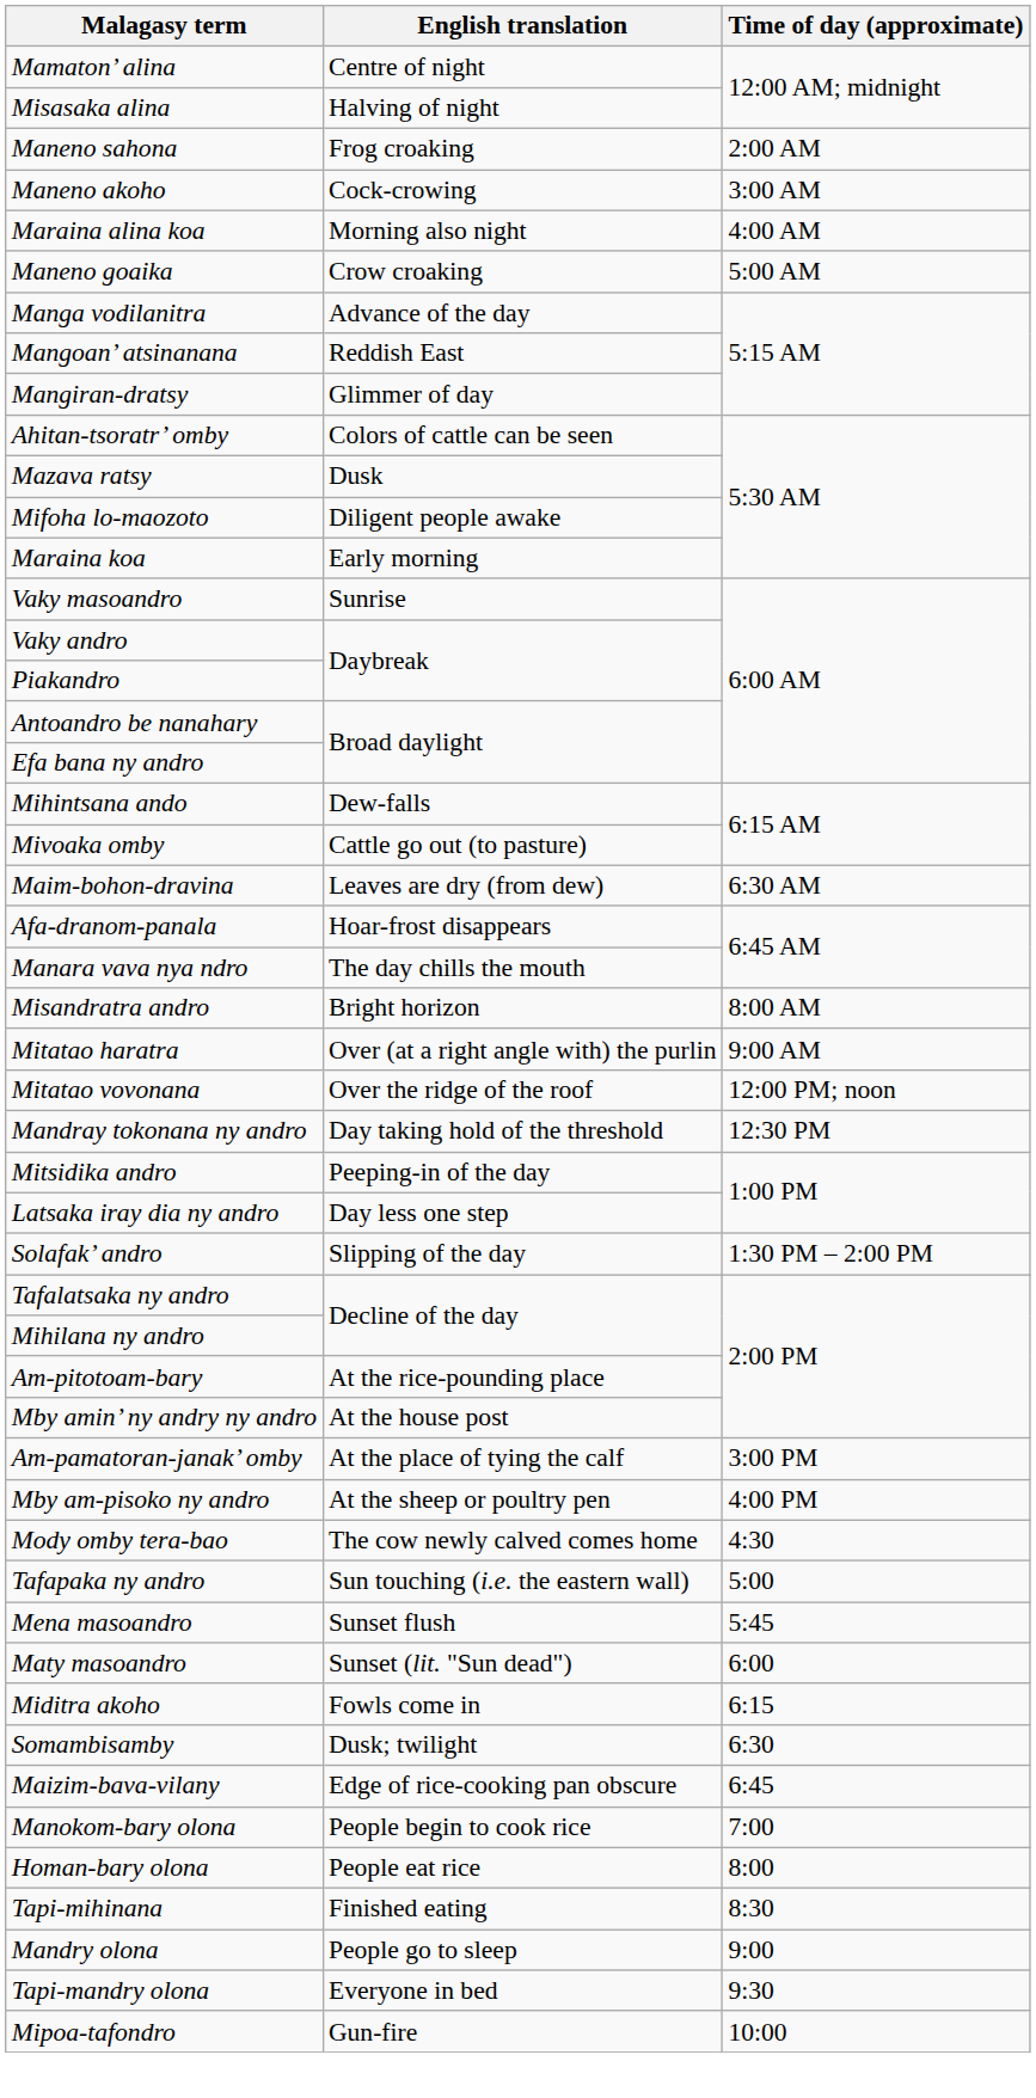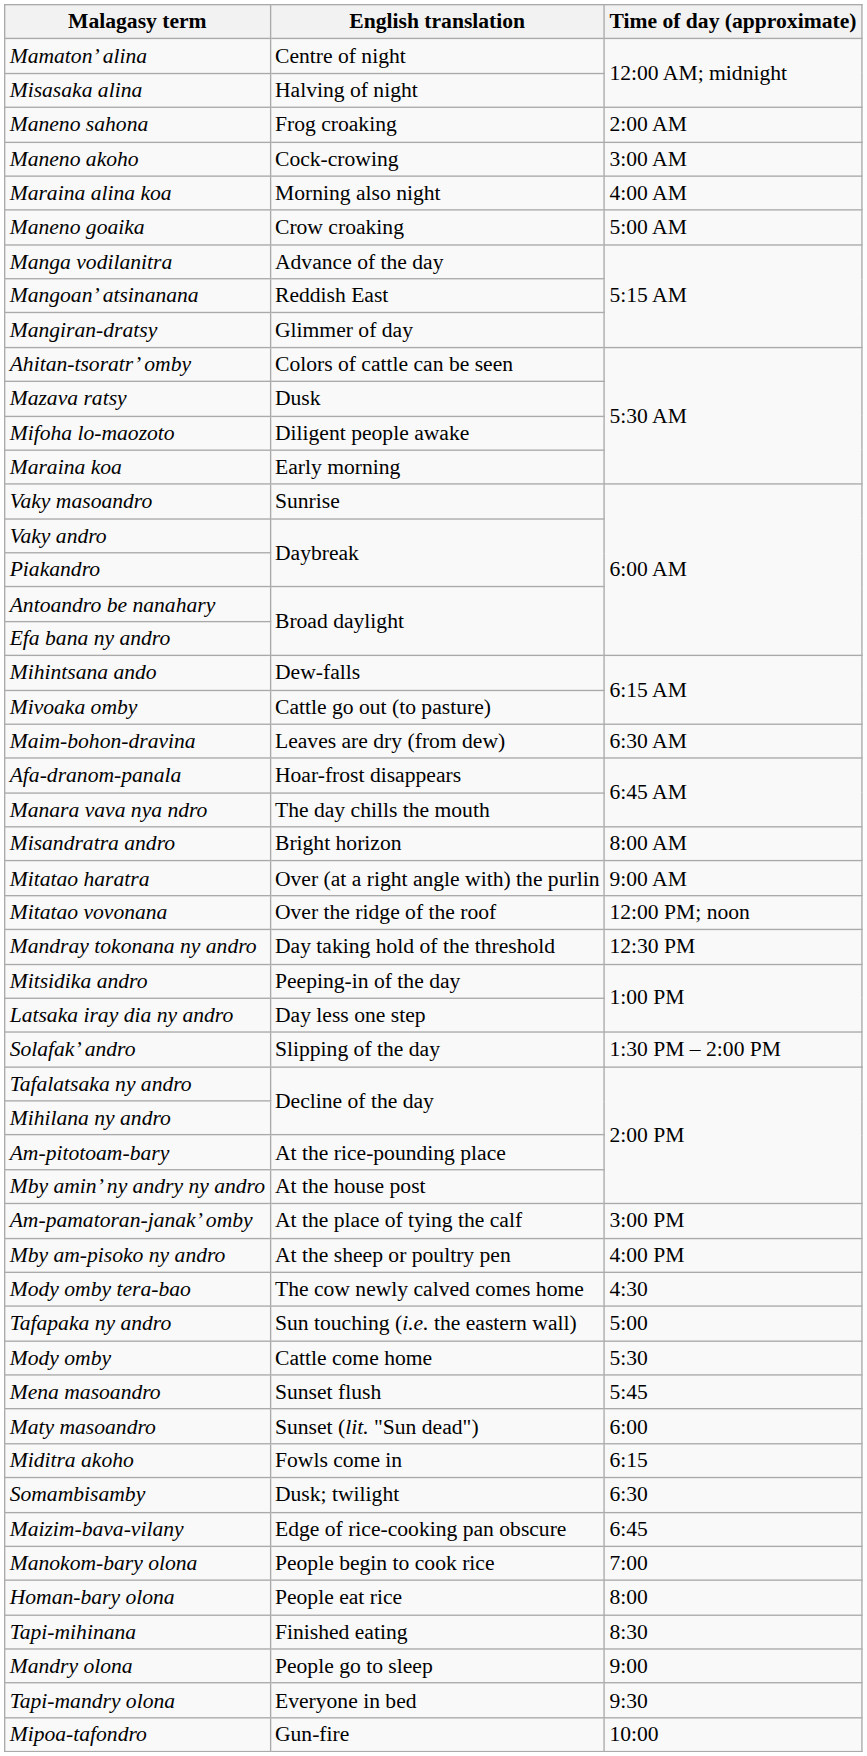+ row: Mody omby | Cattle come home | 5:30
